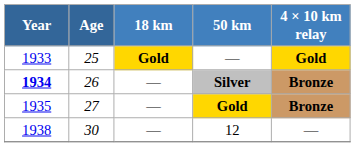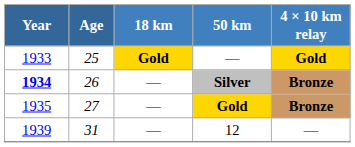12 | Year: 1938 -> 1939
12 | Age: 30 -> 31
